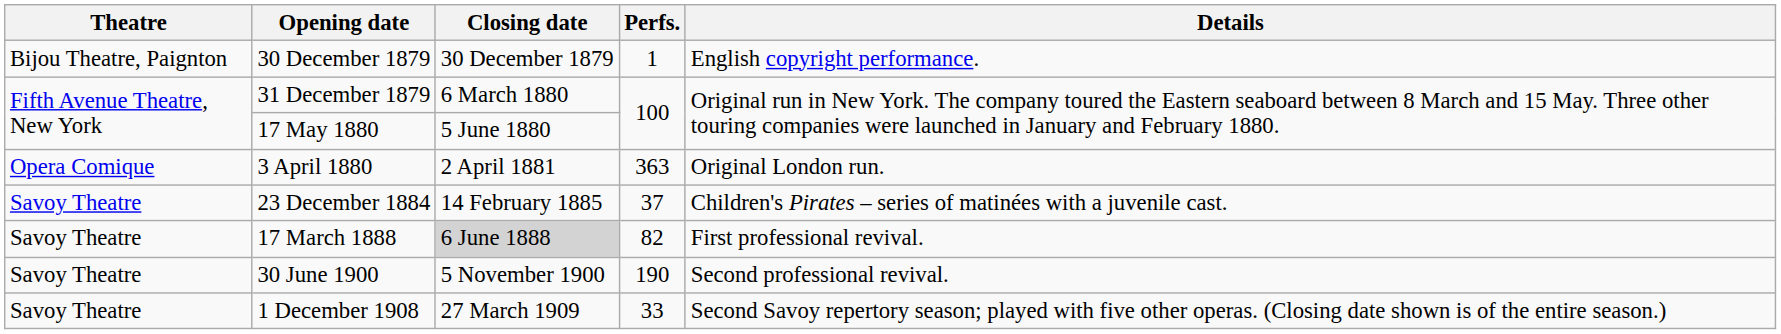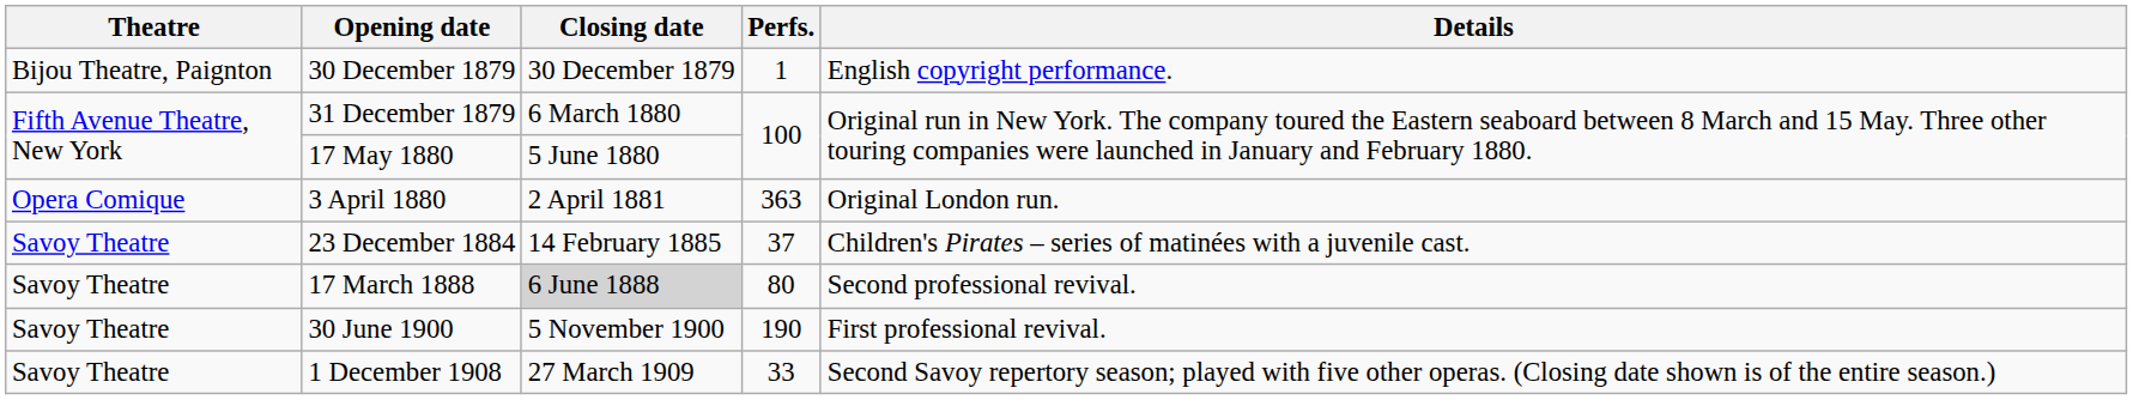17 March 1888 | Perfs.: 82 -> 80
17 March 1888 | Details: First professional revival. -> Second professional revival.
30 June 1900 | Details: Second professional revival. -> First professional revival.
